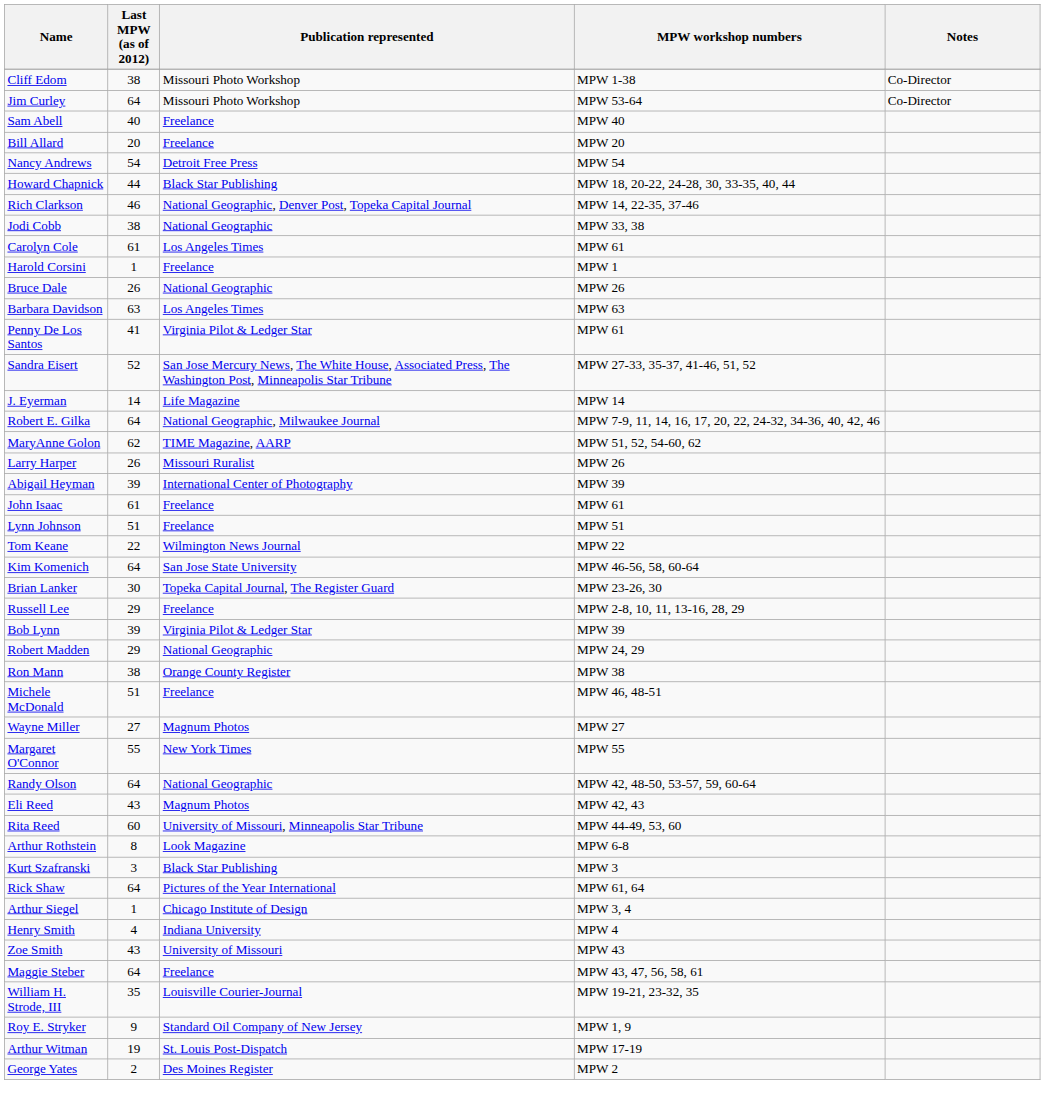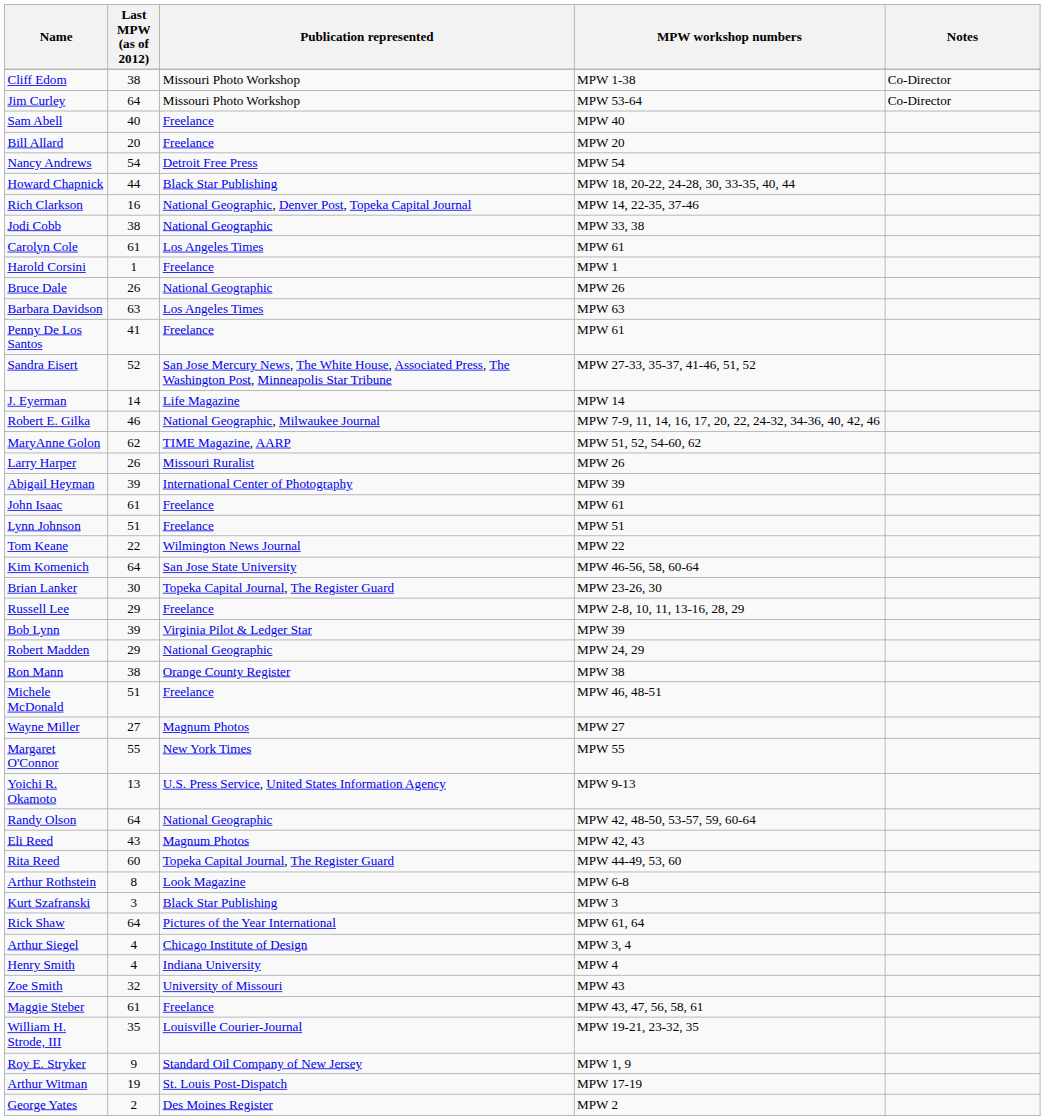Rich Clarkson | Last MPW (as of 2012): 46 -> 16
Penny De Los Santos | Publication represented: Virginia Pilot & Ledger Star -> Freelance
Robert E. Gilka | Last MPW (as of 2012): 64 -> 46
+ row: Yoichi R. Okamoto | 13 | U.S. Press Service, United States Information Agency | MPW 9-13
Rita Reed | Publication represented: University of Missouri, Minneapolis Star Tribune -> Topeka Capital Journal, The Register Guard
Arthur Siegel | Last MPW (as of 2012): 1 -> 4
Zoe Smith | Last MPW (as of 2012): 43 -> 32
Maggie Steber | Last MPW (as of 2012): 64 -> 61
